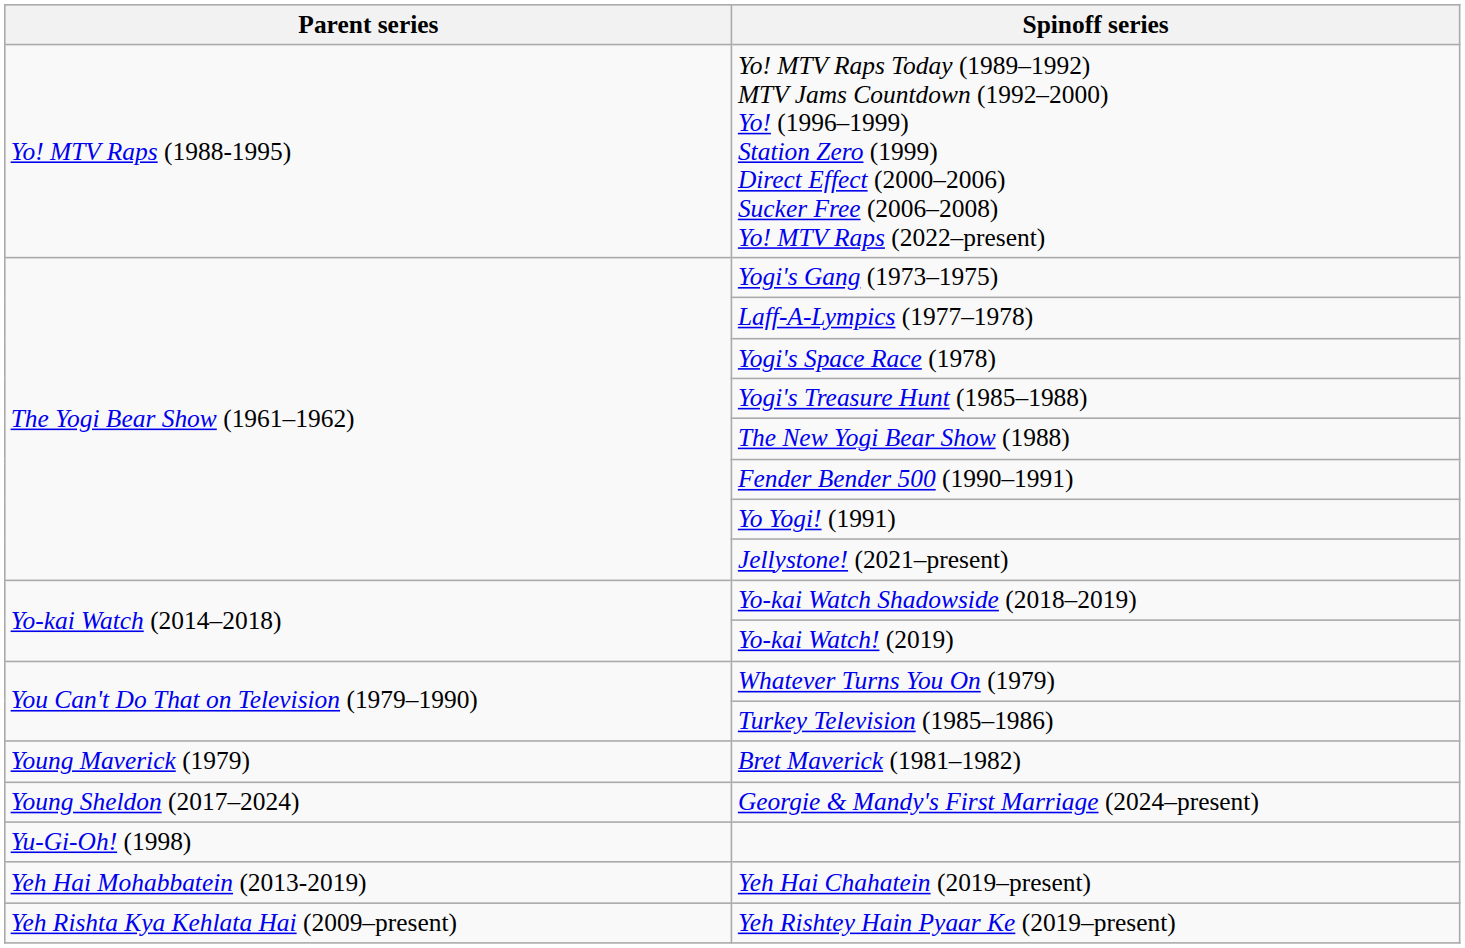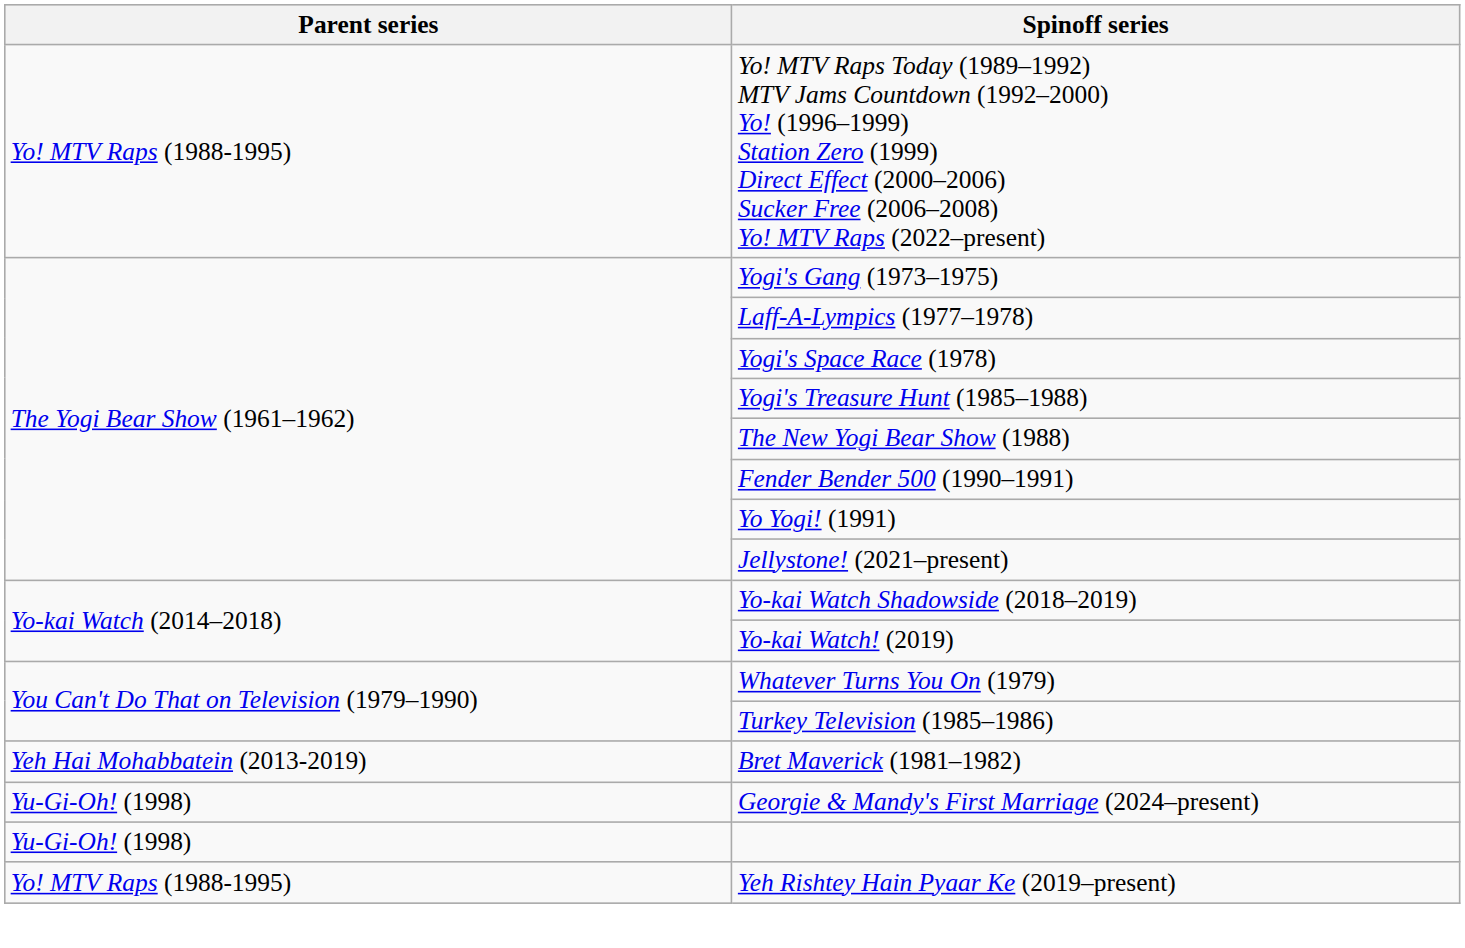Bret Maverick (1981–1982) | Parent series: Young Maverick (1979) -> Yeh Hai Mohabbatein (2013-2019)
Georgie & Mandy's First Marriage (2024–present) | Parent series: Young Sheldon (2017–2024) -> Yu-Gi-Oh! (1998)
- row: Yeh Hai Mohabbatein (2013-2019) | Yeh Hai Chahatein (2019–present)
Yeh Rishtey Hain Pyaar Ke (2019–present) | Parent series: Yeh Rishta Kya Kehlata Hai (2009–present) -> Yo! MTV Raps (1988-1995)
